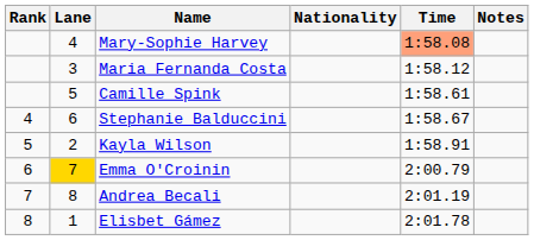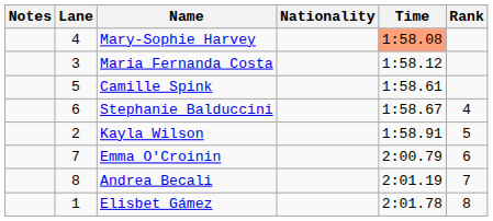columns swapped: Rank <-> Notes
Emma O'Croinin | Lane: gold background -> no background
